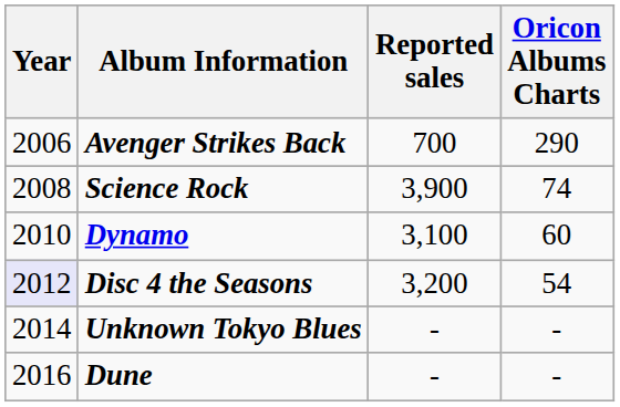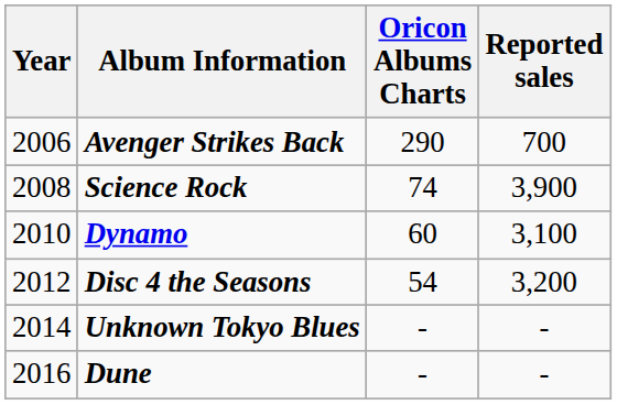columns swapped: Oricon Albums Charts <-> Reported sales
Disc 4 the Seasons | Year: lavender background -> no background
